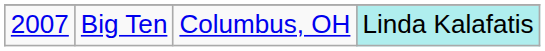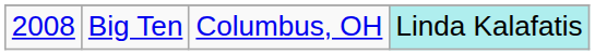Big Ten | column 1: 2007 -> 2008
